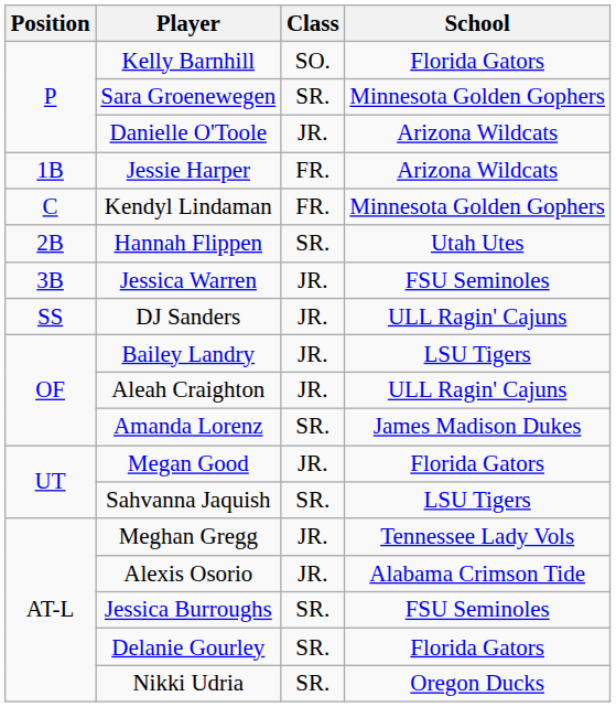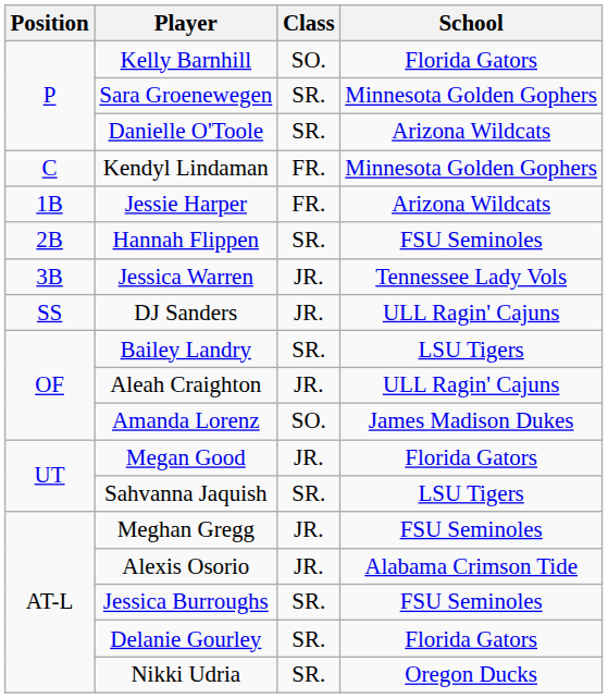Danielle O'Toole | Class: JR. -> SR.
rows swapped: Kendyl Lindaman <-> Jessie Harper
Hannah Flippen | School: Utah Utes -> FSU Seminoles
Jessica Warren | School: FSU Seminoles -> Tennessee Lady Vols
Bailey Landry | Class: JR. -> SR.
Amanda Lorenz | Class: SR. -> SO.
Meghan Gregg | School: Tennessee Lady Vols -> FSU Seminoles
